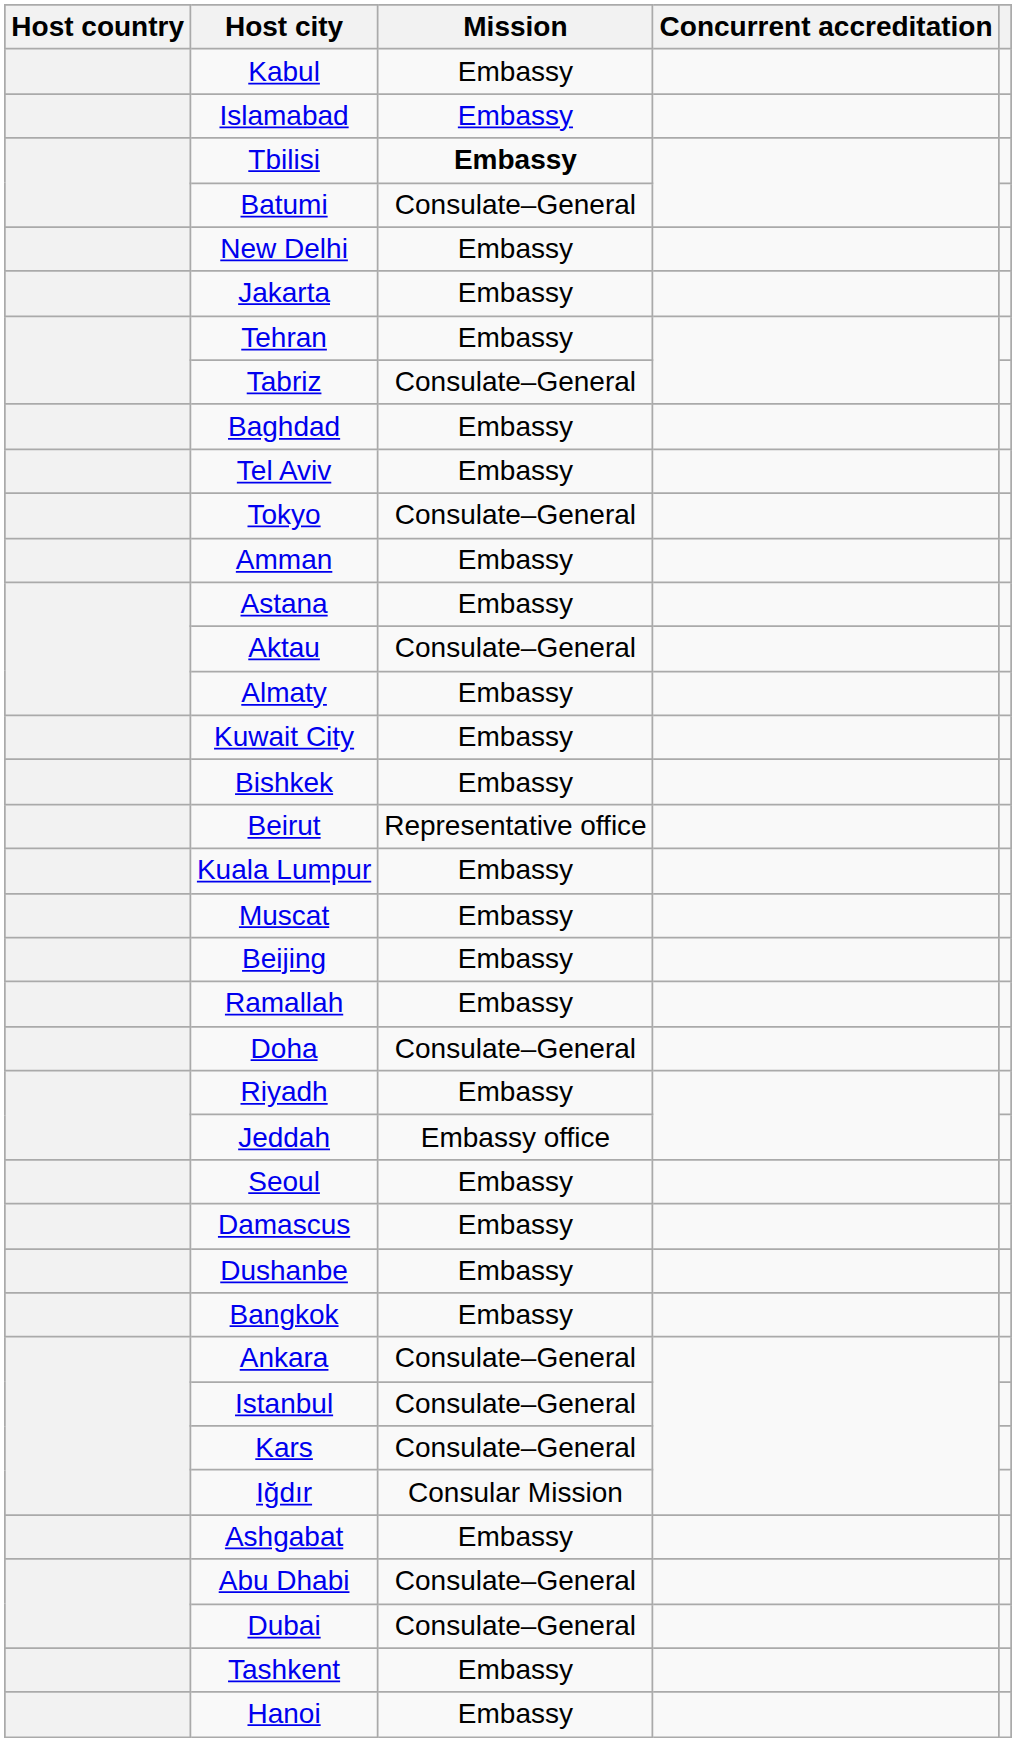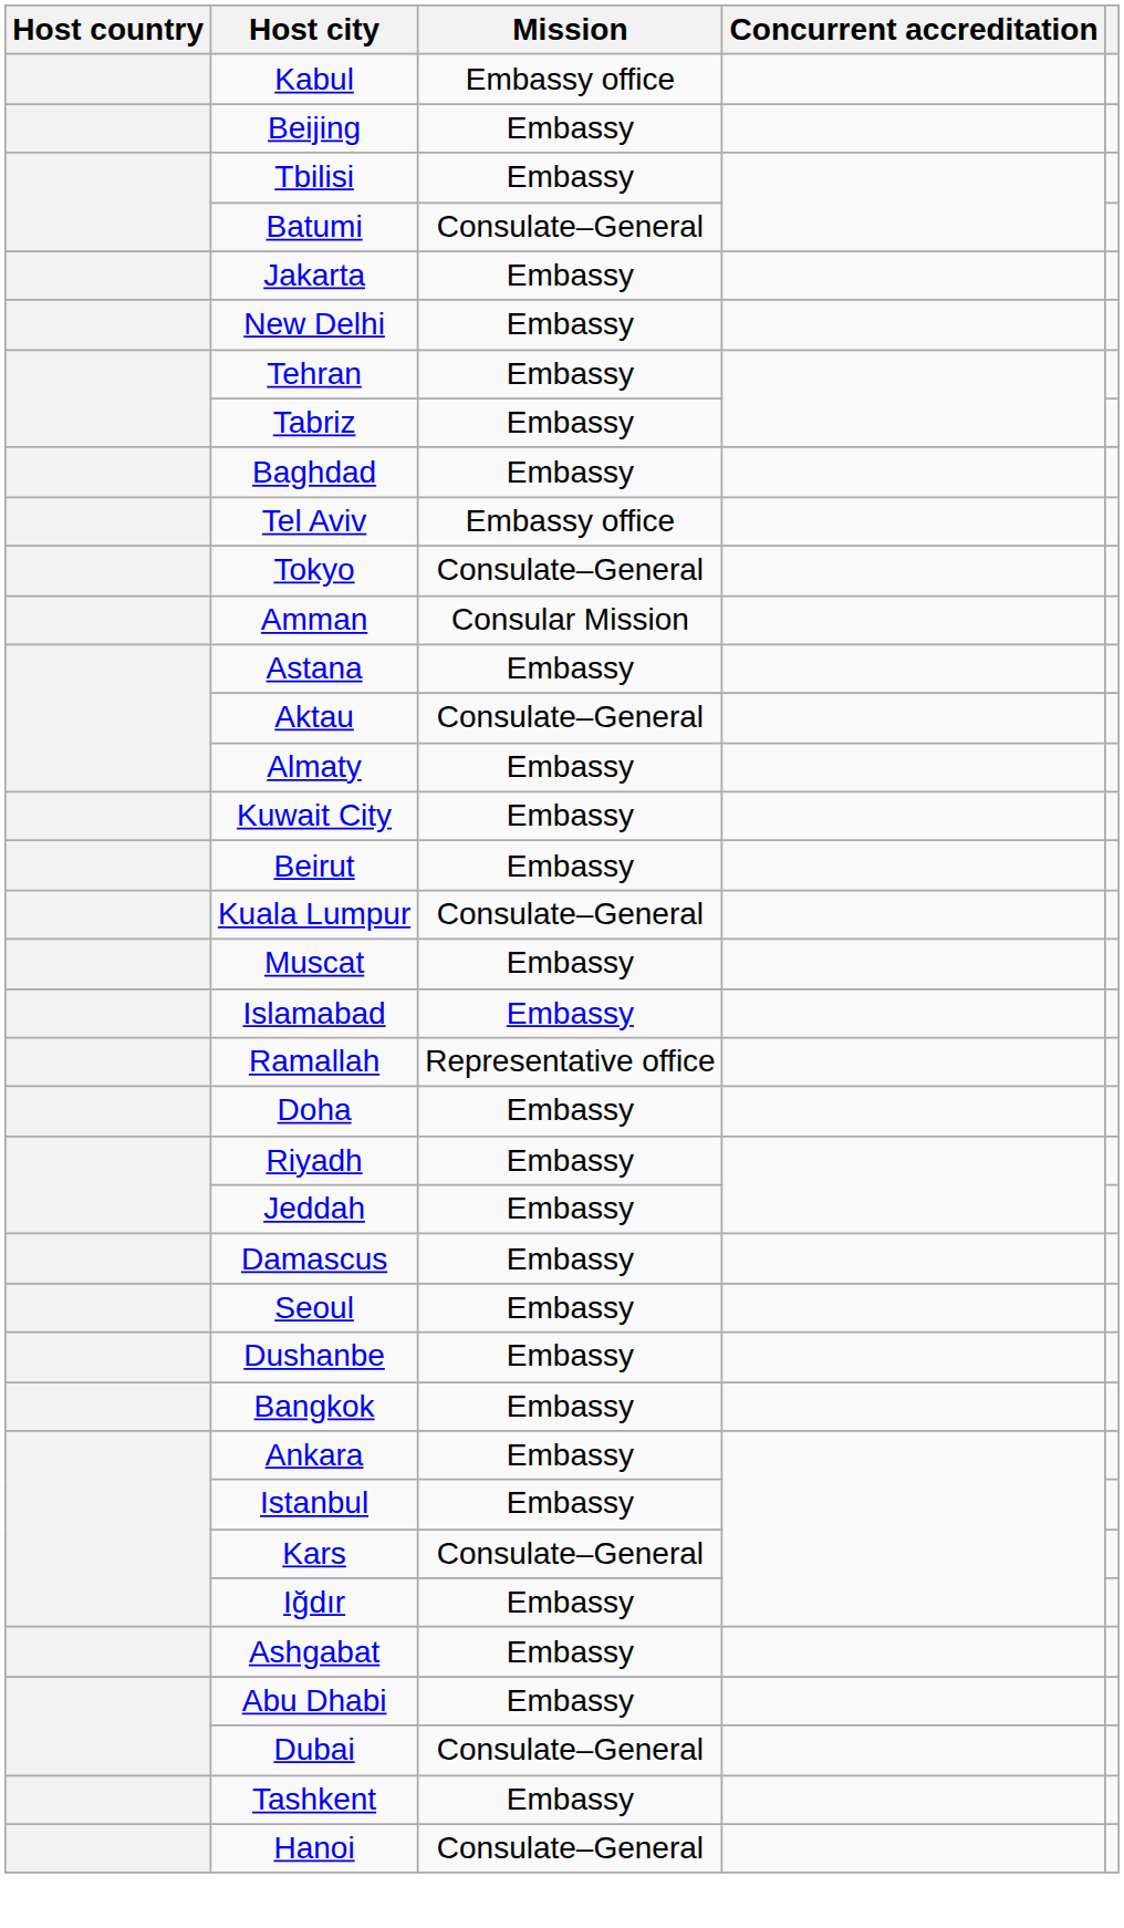Kabul | Mission: Embassy -> Embassy office
rows swapped: Beijing <-> Islamabad
Tbilisi | Mission: bold -> normal
rows swapped: New Delhi <-> Jakarta
Tabriz | Mission: Consulate–General -> Embassy
Tel Aviv | Mission: Embassy -> Embassy office
Amman | Mission: Embassy -> Consular Mission
- row: Bishkek | Embassy
Beirut | Mission: Representative office -> Embassy
Kuala Lumpur | Mission: Embassy -> Consulate–General
Ramallah | Mission: Embassy -> Representative office
Doha | Mission: Consulate–General -> Embassy
Jeddah | Mission: Embassy office -> Embassy
rows swapped: Seoul <-> Damascus
Ankara | Mission: Consulate–General -> Embassy
Istanbul | Mission: Consulate–General -> Embassy
Iğdır | Mission: Consular Mission -> Embassy
Abu Dhabi | Mission: Consulate–General -> Embassy
Hanoi | Mission: Embassy -> Consulate–General
